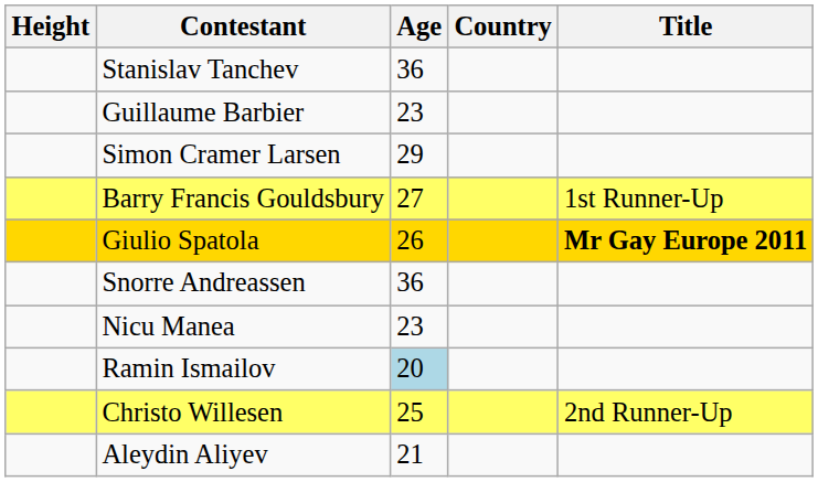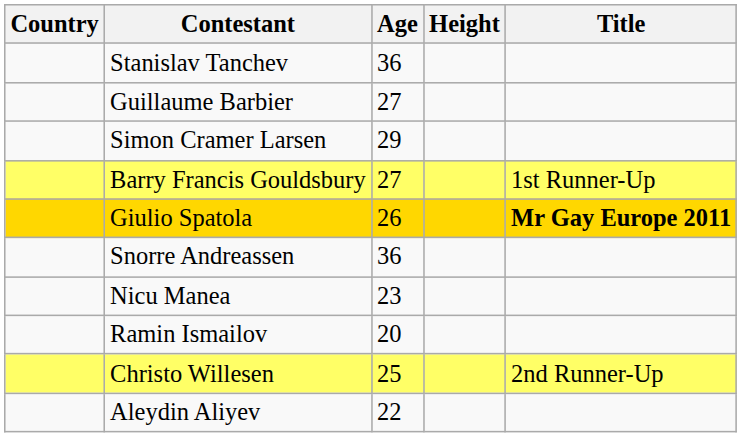columns swapped: Country <-> Height
Guillaume Barbier | Age: 23 -> 27
Ramin Ismailov | Age: lightblue background -> no background
Aleydin Aliyev | Age: 21 -> 22
